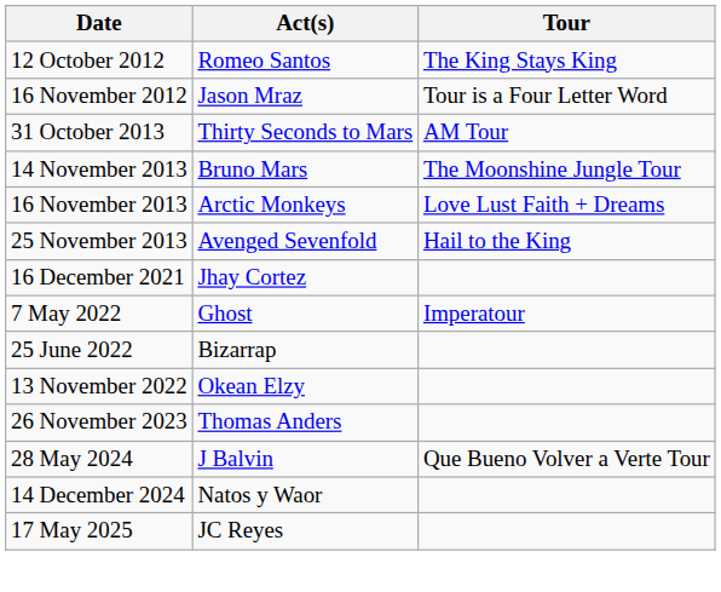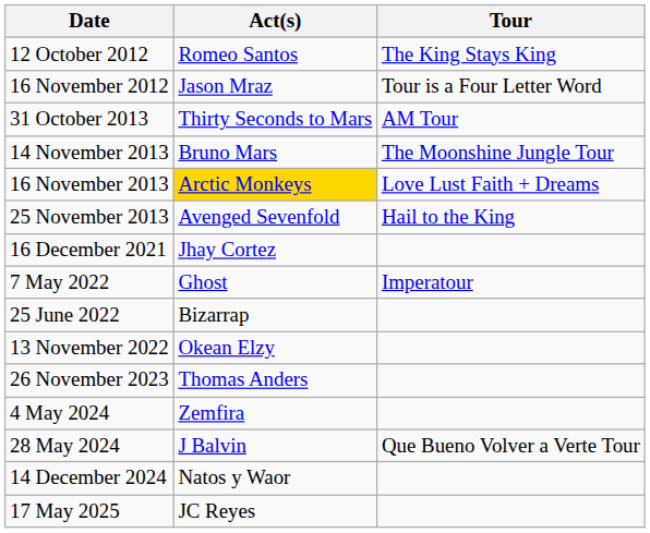16 November 2013 | Act(s): no background -> gold background
+ row: 4 May 2024 | Zemfira
